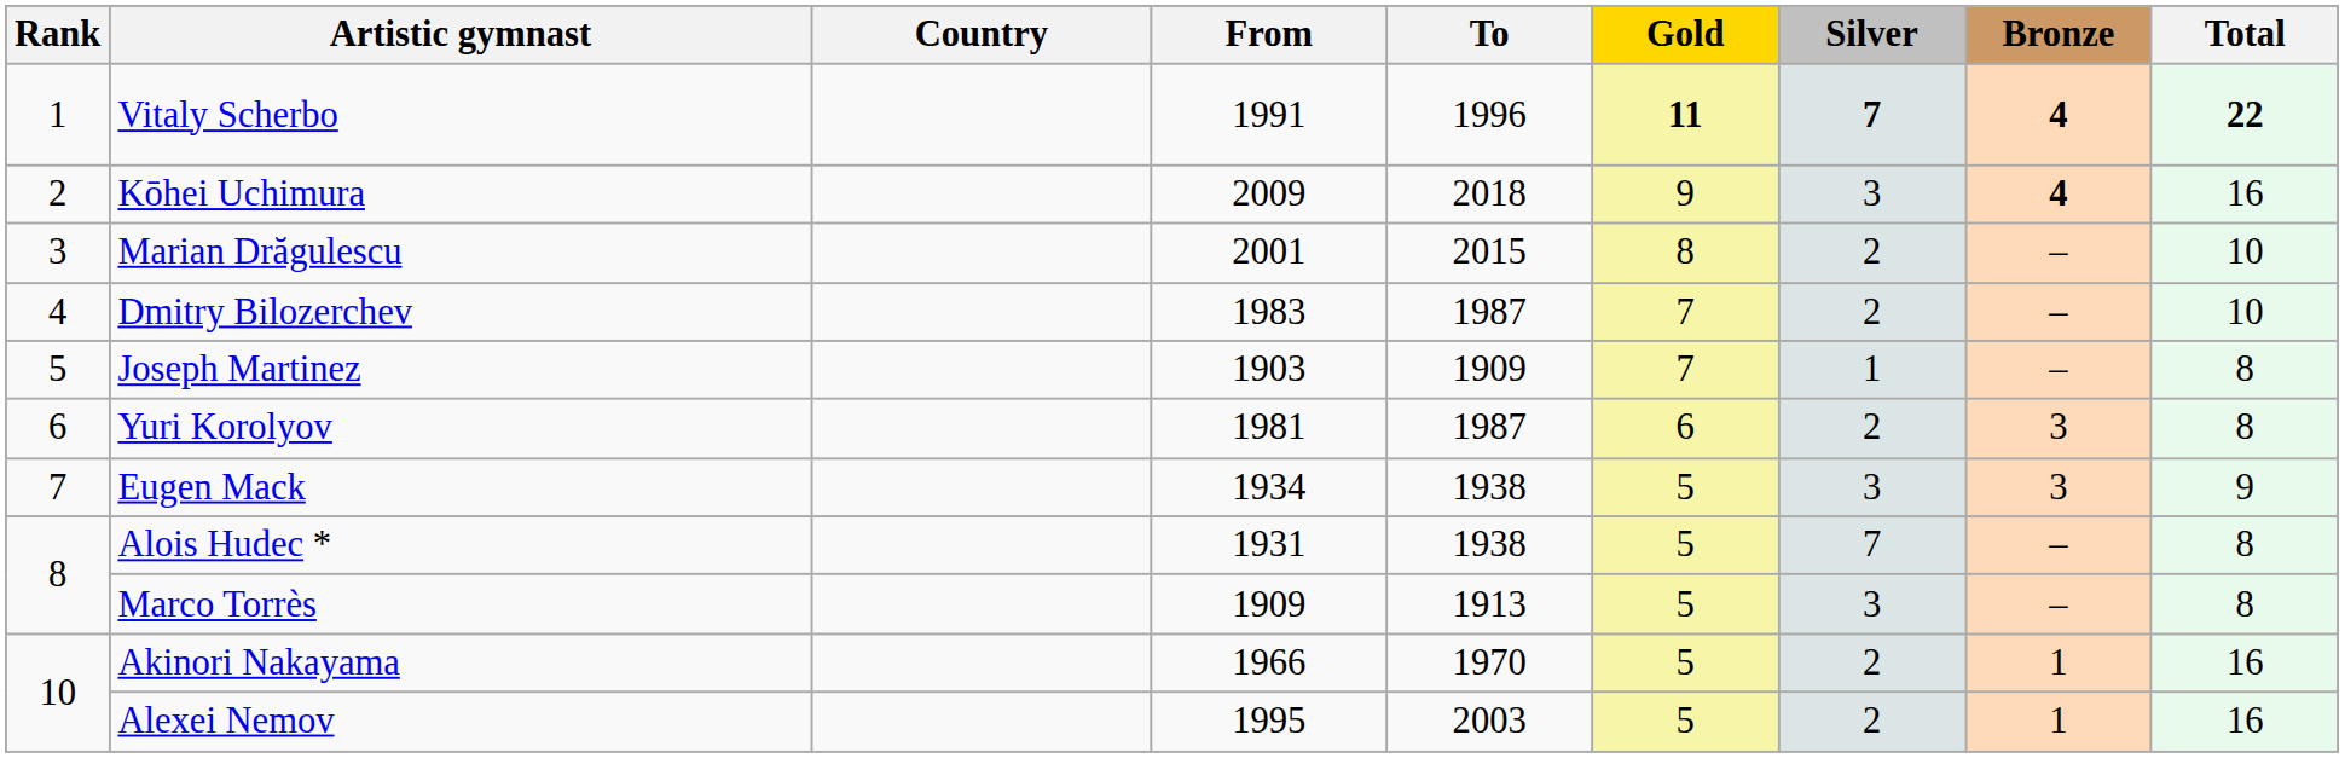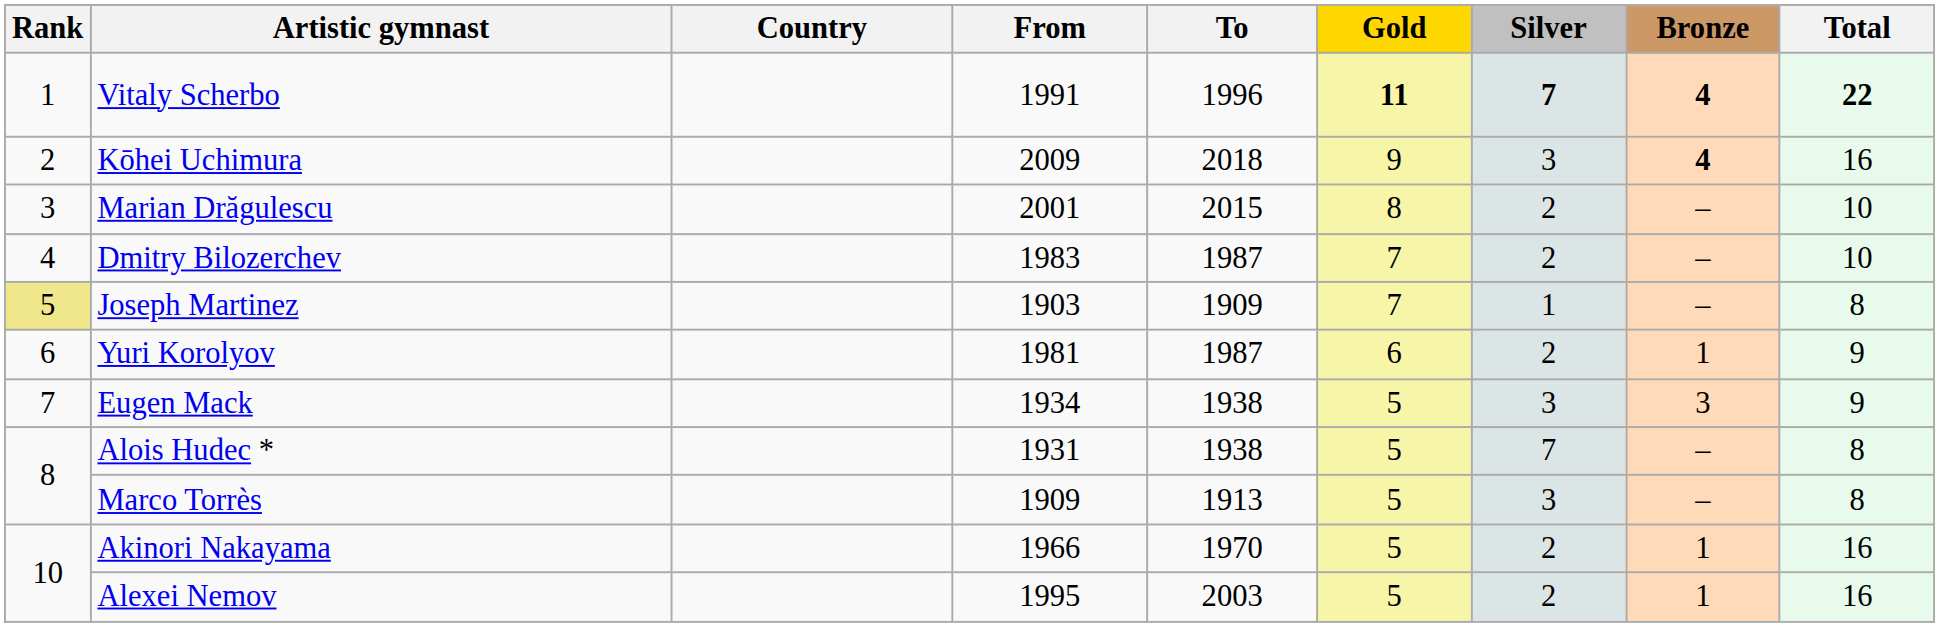Joseph Martinez | Rank: no background -> khaki background
Yuri Korolyov | Bronze: 3 -> 1
Yuri Korolyov | Total: 8 -> 9
